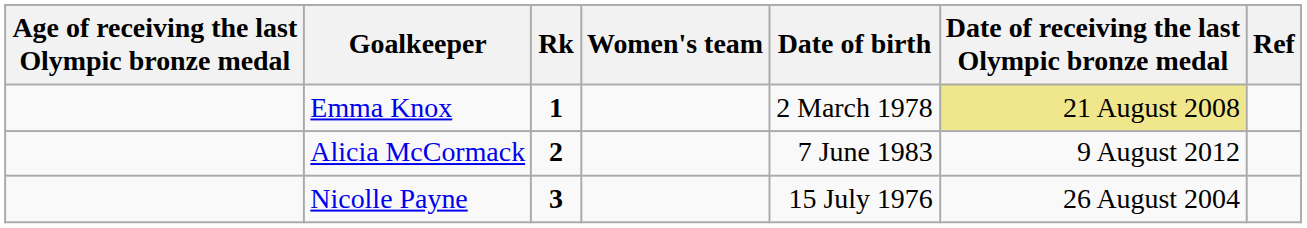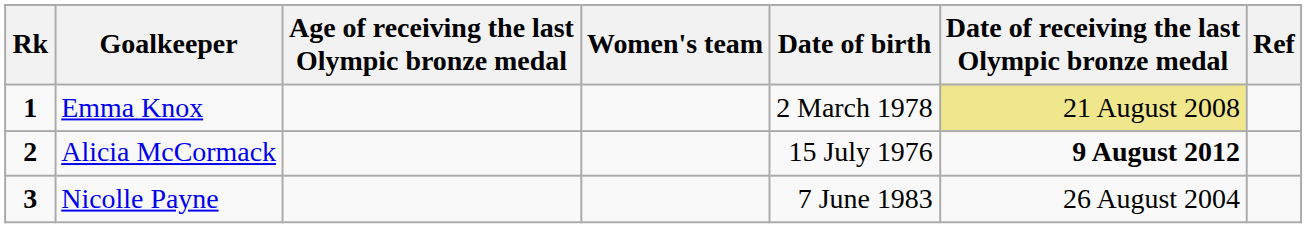columns swapped: Rk <-> Age of receiving the last Olympic bronze medal
Alicia McCormack | Date of birth: 7 June 1983 -> 15 July 1976
Alicia McCormack | Date of receiving the last Olympic bronze medal: normal -> bold
Nicolle Payne | Date of birth: 15 July 1976 -> 7 June 1983
